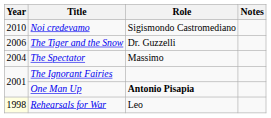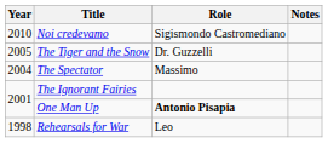The Tiger and the Snow | Year: 2006 -> 2005
Rehearsals for War | Year: lightyellow background -> no background
